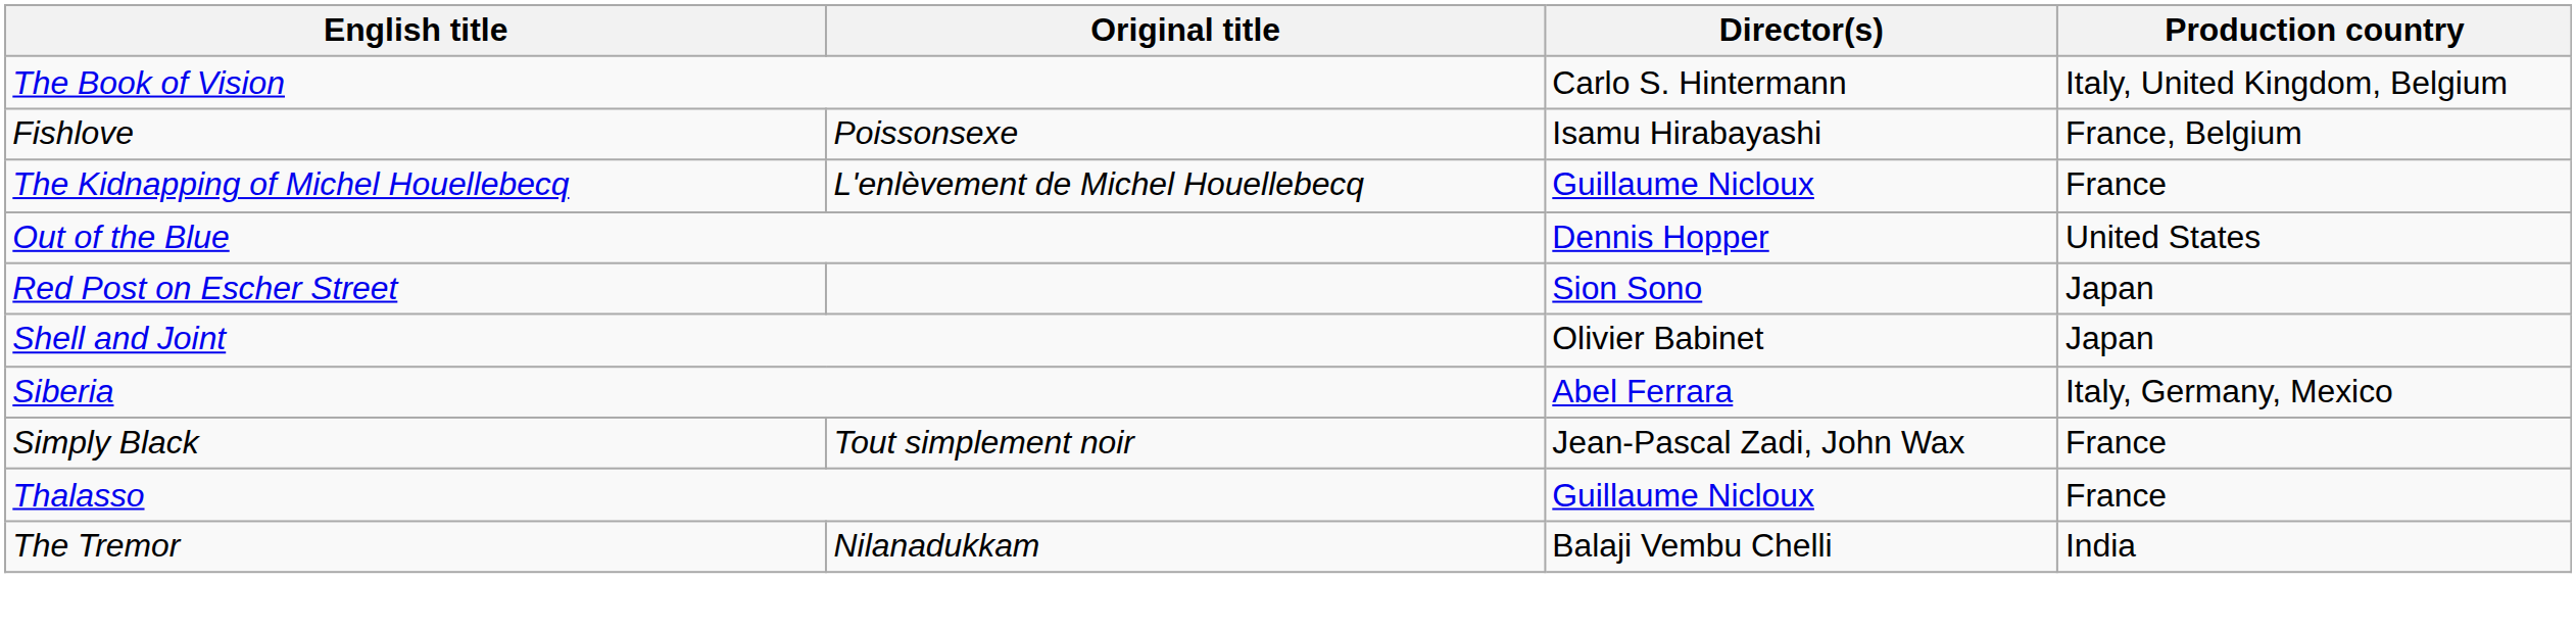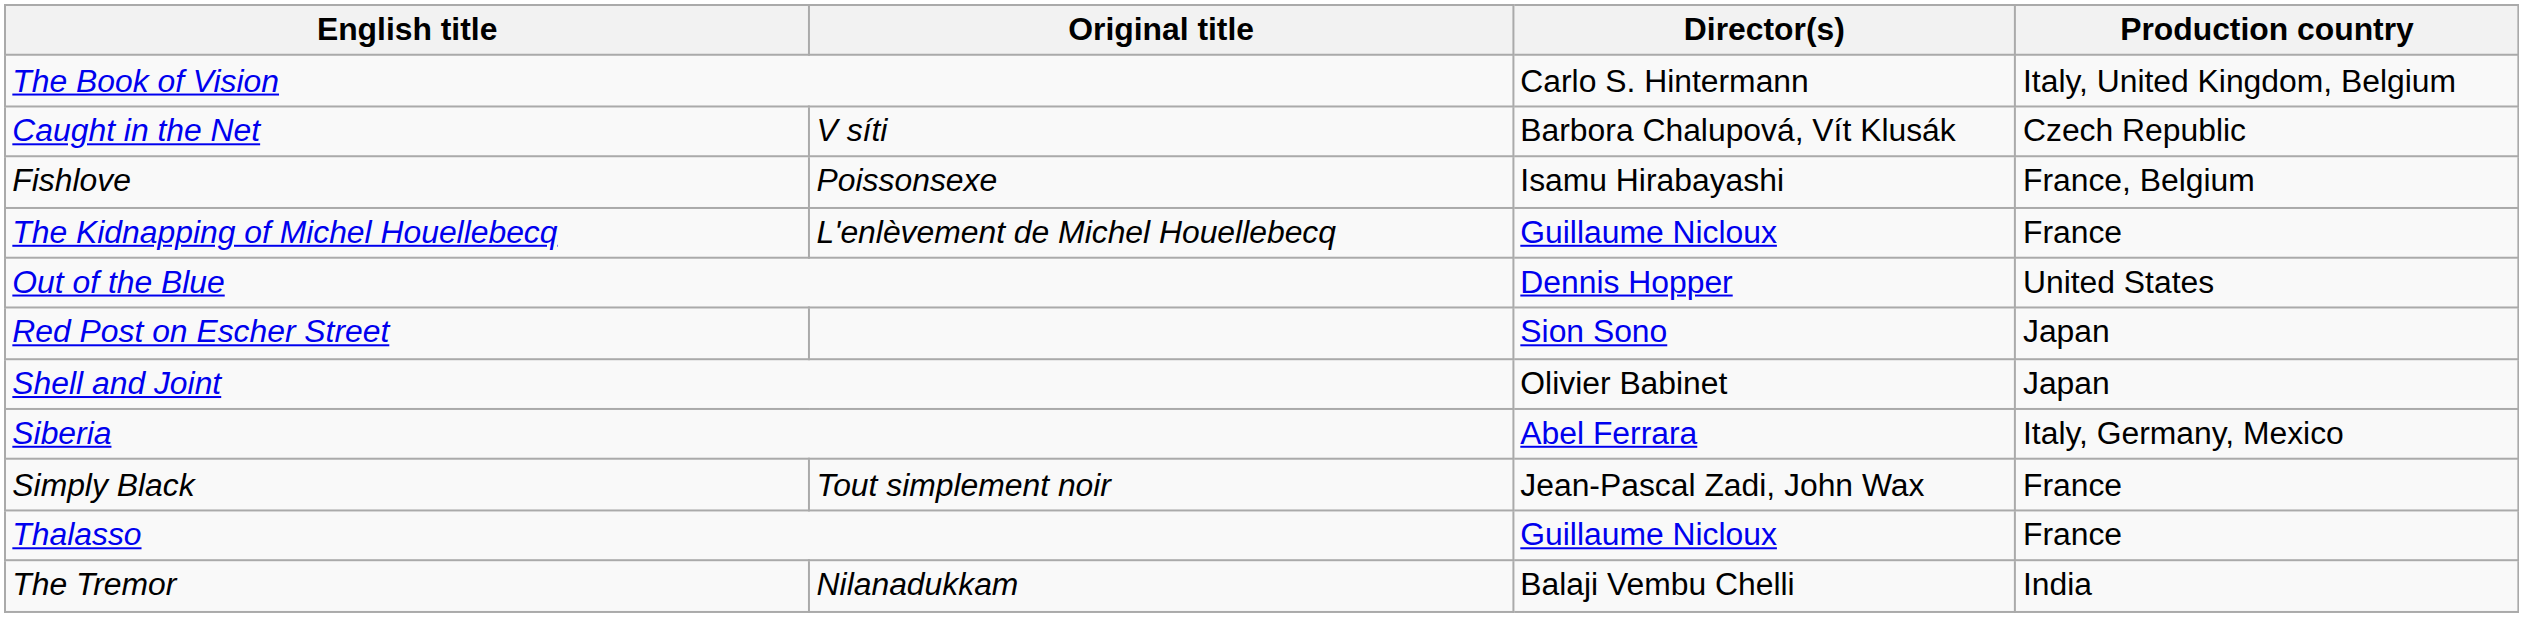+ row: Caught in the Net | V síti | Barbora Chalupová, Vít Klusák | Czech Republic
